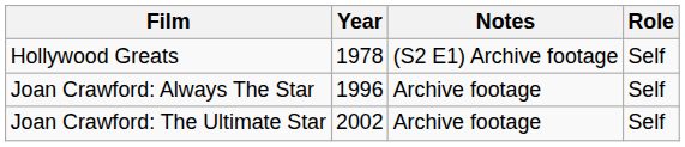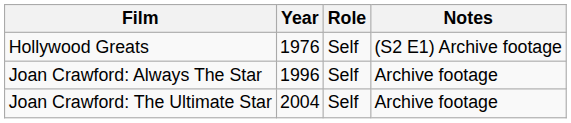columns swapped: Role <-> Notes
Hollywood Greats | Year: 1978 -> 1976
Joan Crawford: The Ultimate Star | Year: 2002 -> 2004
